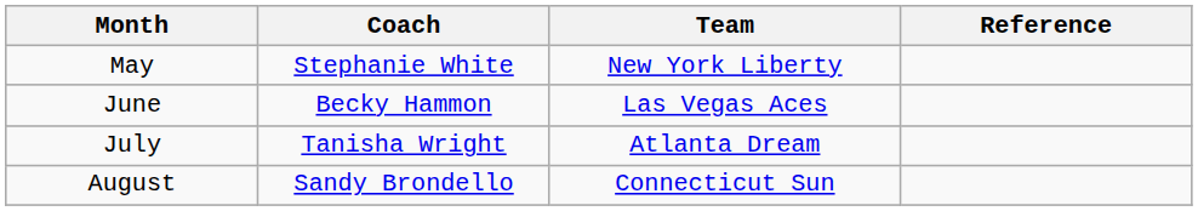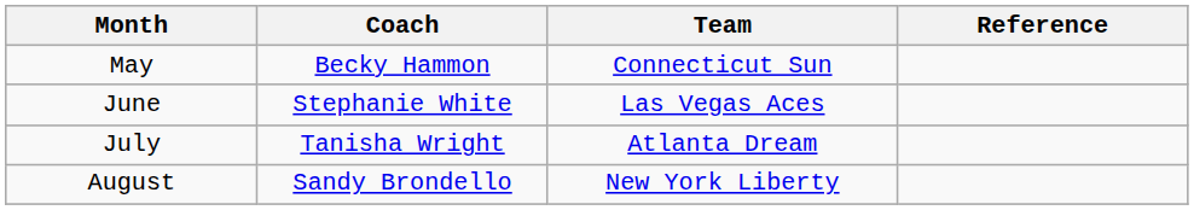May | Coach: Stephanie White -> Becky Hammon
May | Team: New York Liberty -> Connecticut Sun
June | Coach: Becky Hammon -> Stephanie White
August | Team: Connecticut Sun -> New York Liberty
